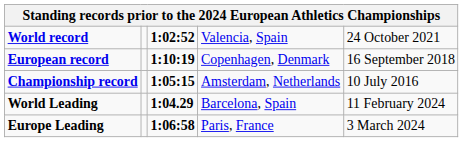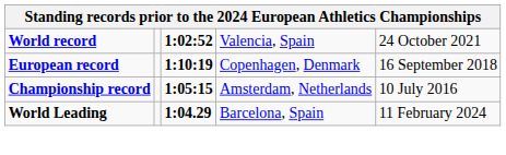- row: Europe Leading | 1:06:58 | Paris, France | 3 March 2024
